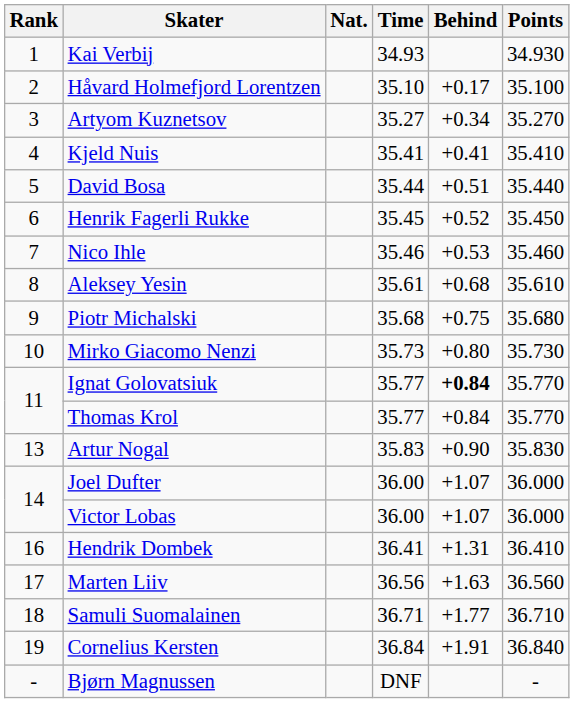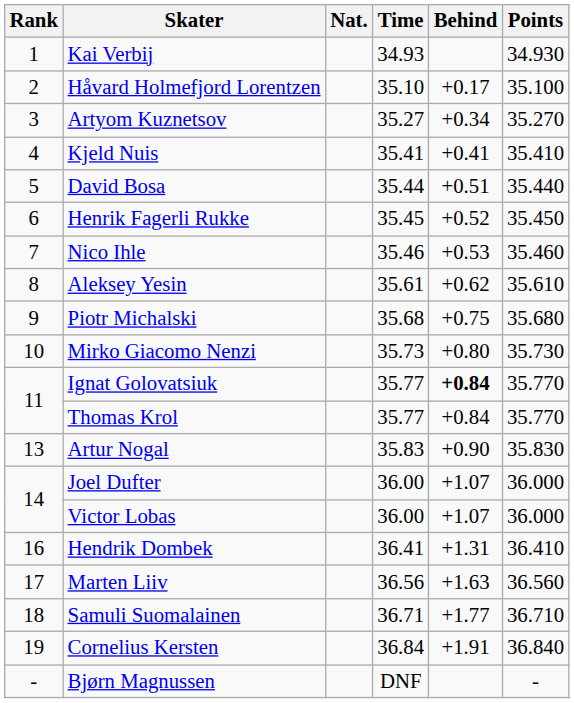Aleksey Yesin | Behind: +0.68 -> +0.62
